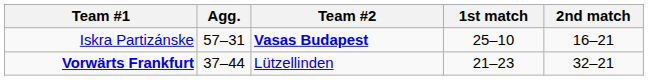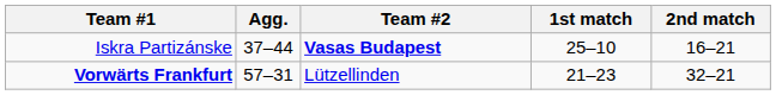Iskra Partizánske | Agg.: 57–31 -> 37–44
Vorwärts Frankfurt | Agg.: 37–44 -> 57–31
